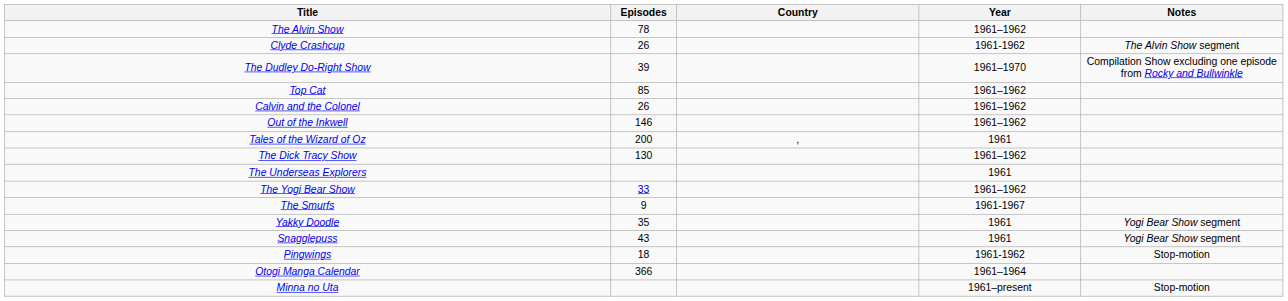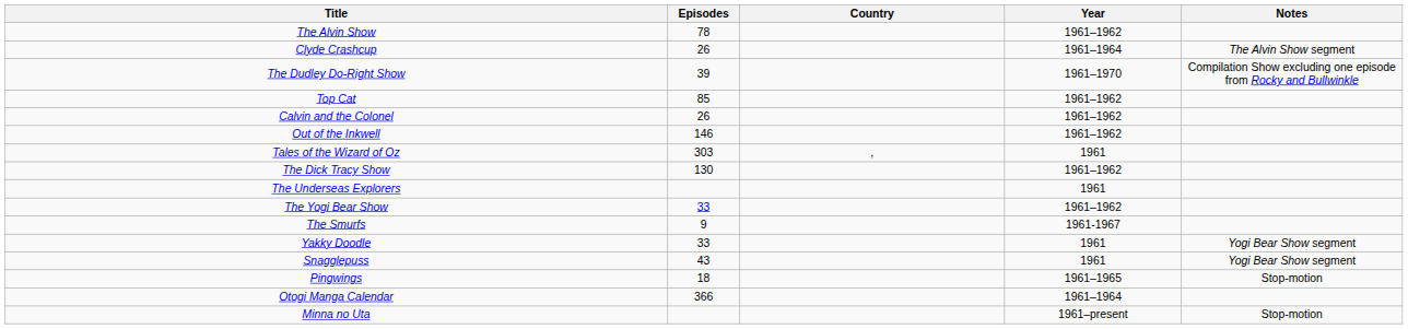Clyde Crashcup | Year: 1961-1962 -> 1961–1964
Tales of the Wizard of Oz | Episodes: 200 -> 303
Yakky Doodle | Episodes: 35 -> 33
Pingwings | Year: 1961-1962 -> 1961–1965
